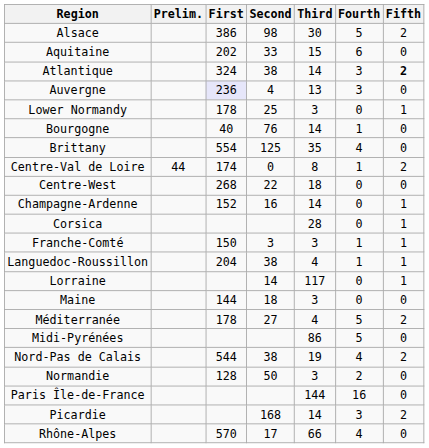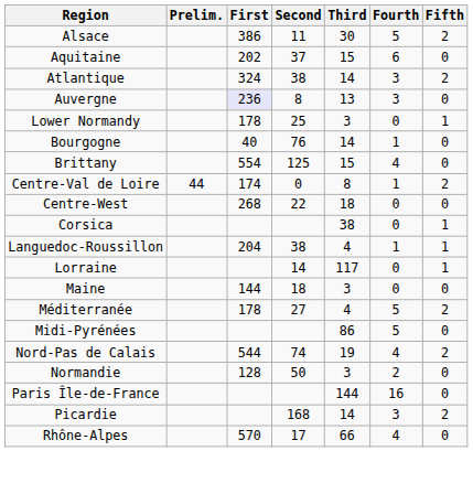Alsace | Second: 98 -> 11
Aquitaine | Second: 33 -> 37
Atlantique | Fifth: bold -> normal
Auvergne | Second: 4 -> 8
Brittany | Third: 35 -> 15
- row: Champagne-Ardenne | 152 | 16 | 14 | 0 | 1
Corsica | Third: 28 -> 38
- row: Franche-Comté | 150 | 3 | 3 | 1 | 1
Nord-Pas de Calais | Second: 38 -> 74
